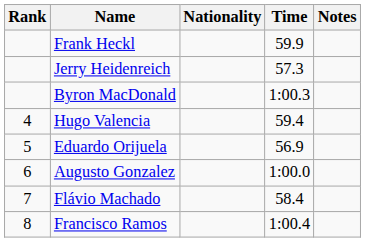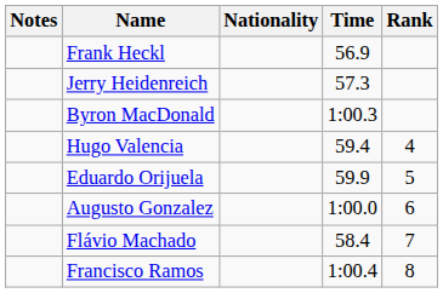columns swapped: Rank <-> Notes
Frank Heckl | Time: 59.9 -> 56.9
Eduardo Orijuela | Time: 56.9 -> 59.9
